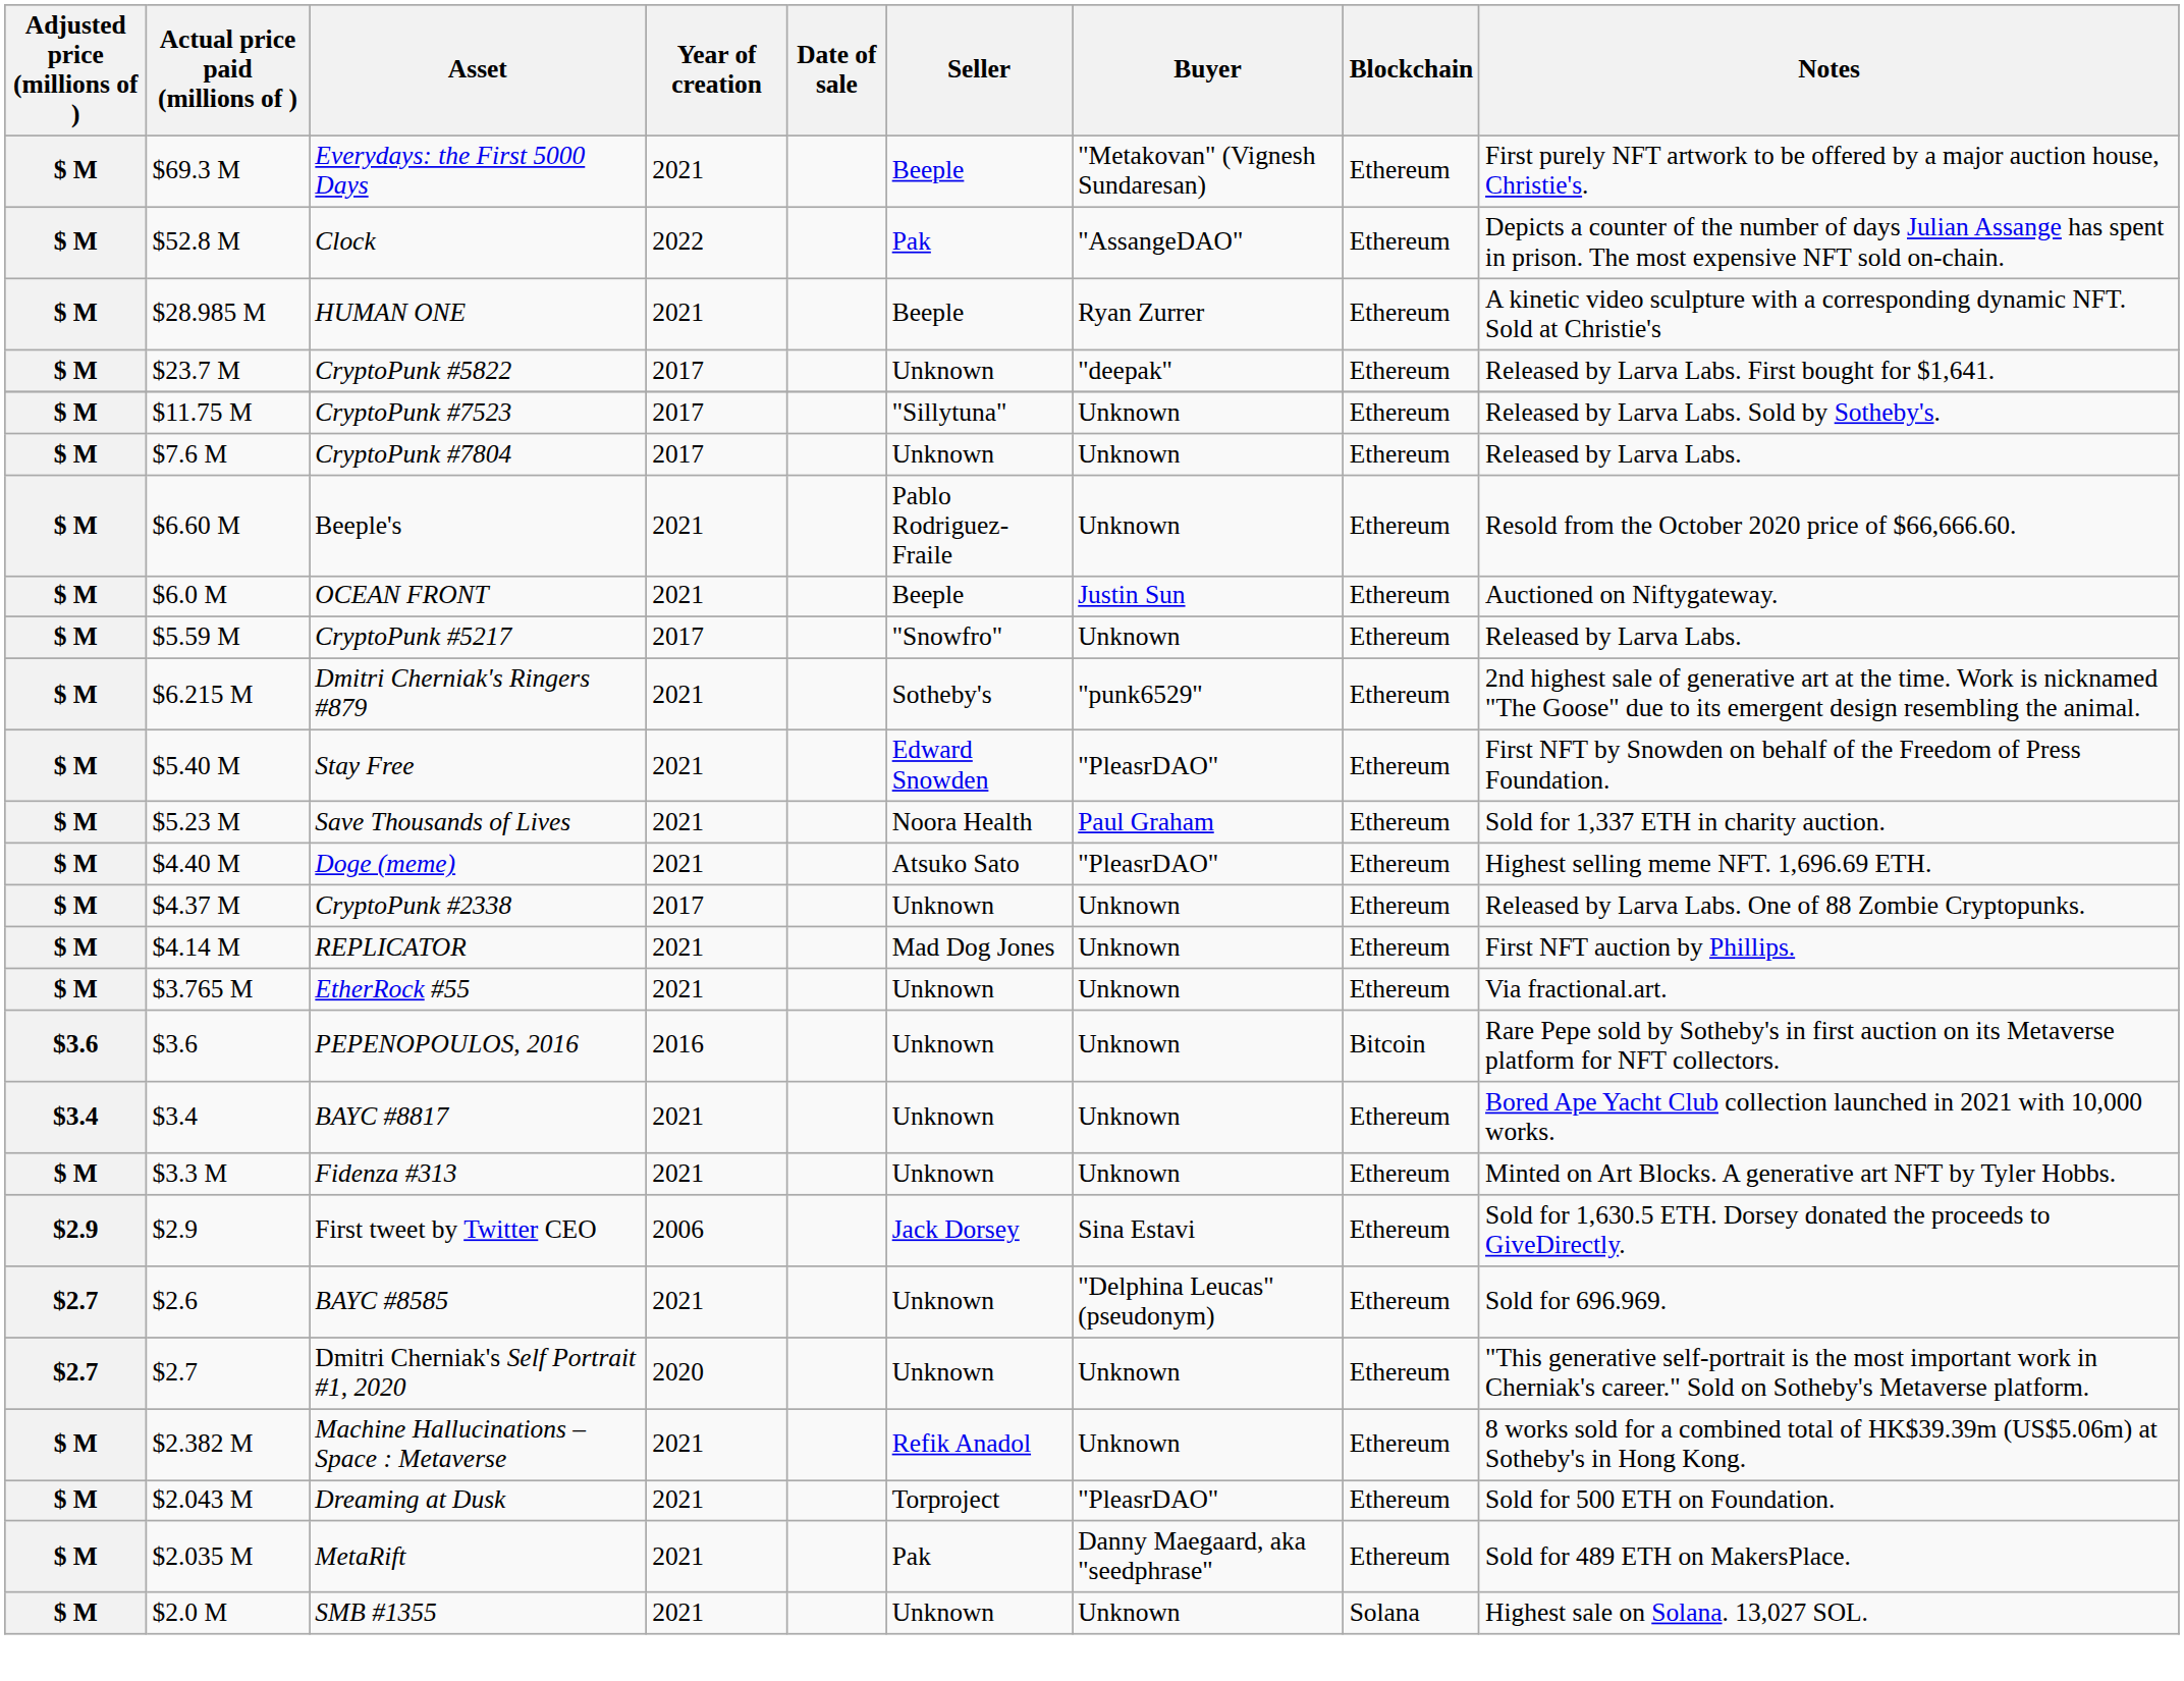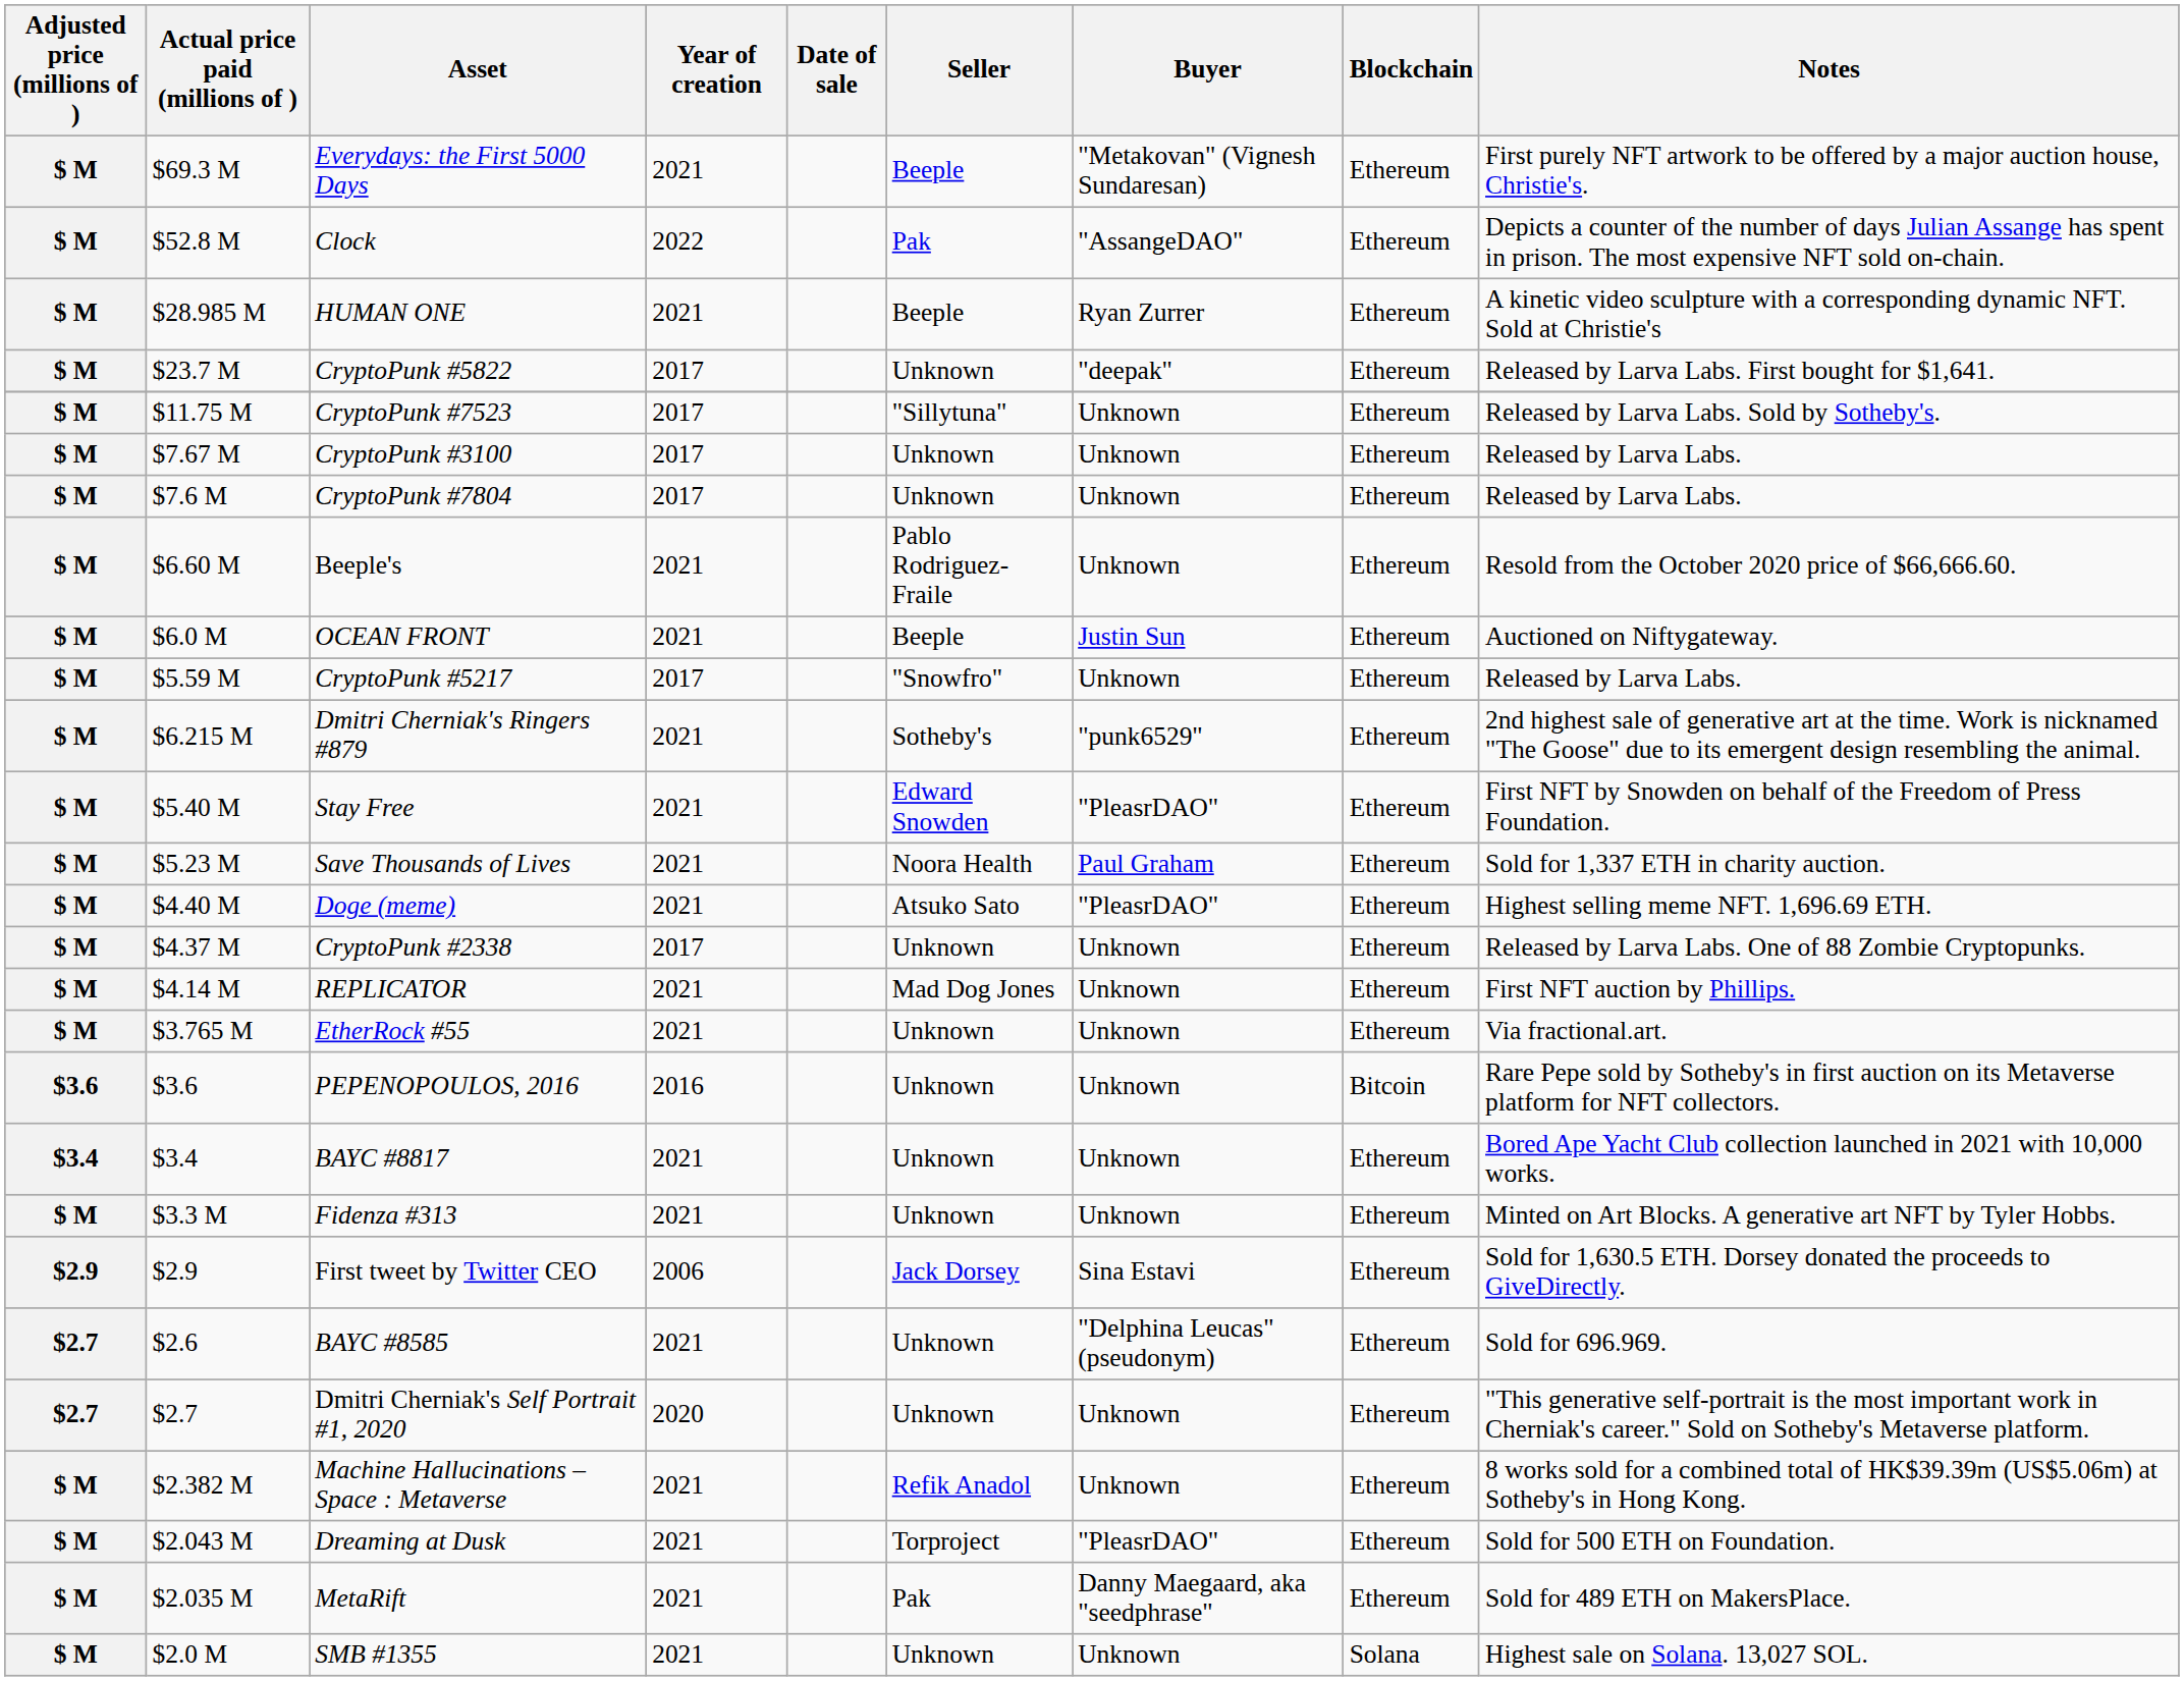+ row: $ M | $7.67 M | CryptoPunk #3100 | 2017 | Unknown | Unknown | Ethereum | Released by Larva Labs.
